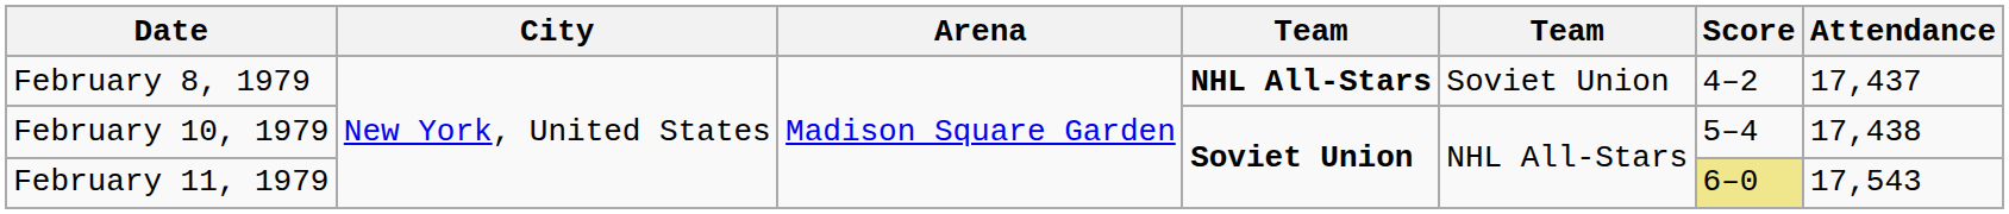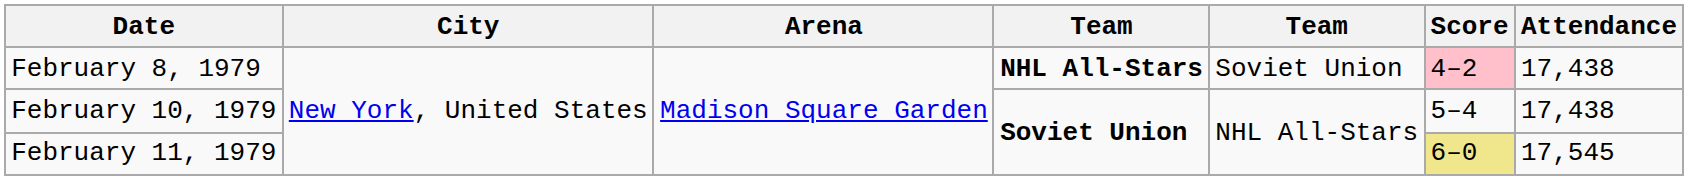February 8, 1979 | Score: no background -> pink background
February 8, 1979 | Attendance: 17,437 -> 17,438
February 11, 1979 | Attendance: 17,543 -> 17,545
